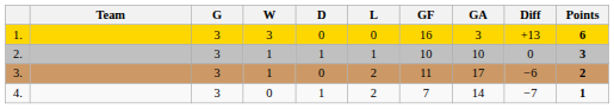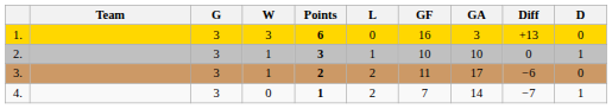columns swapped: D <-> Points
